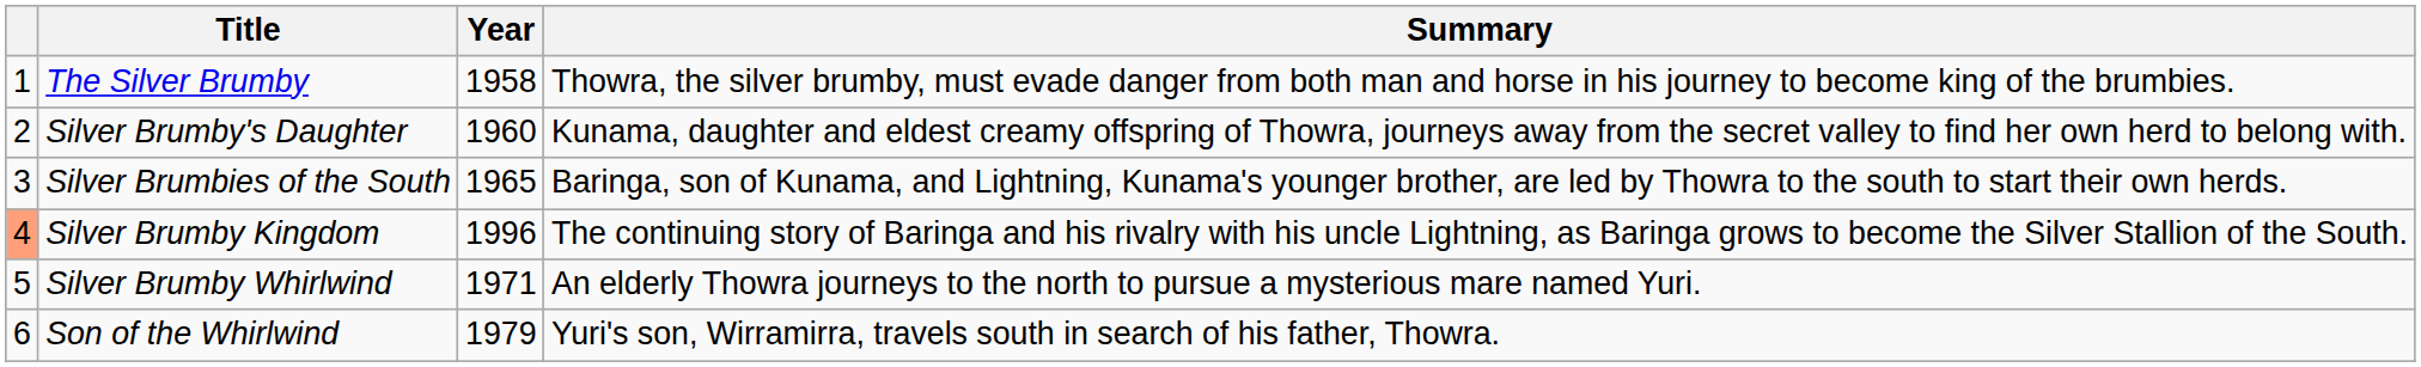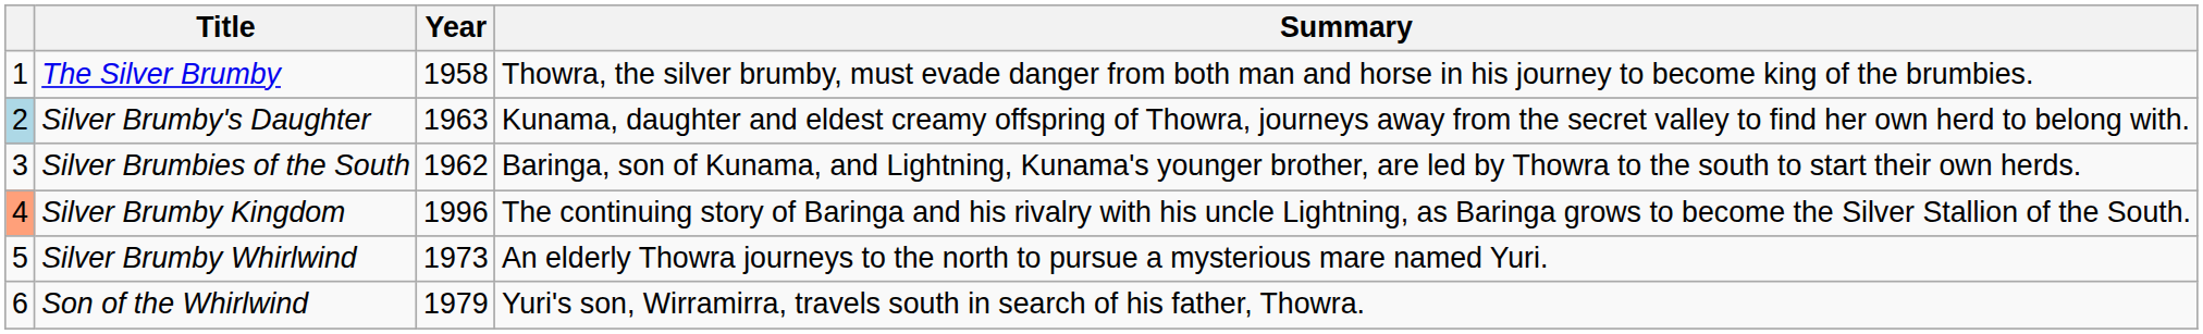Silver Brumby's Daughter | column 1: no background -> lightblue background
Silver Brumby's Daughter | Year: 1960 -> 1963
Silver Brumbies of the South | Year: 1965 -> 1962
Silver Brumby Whirlwind | Year: 1971 -> 1973
